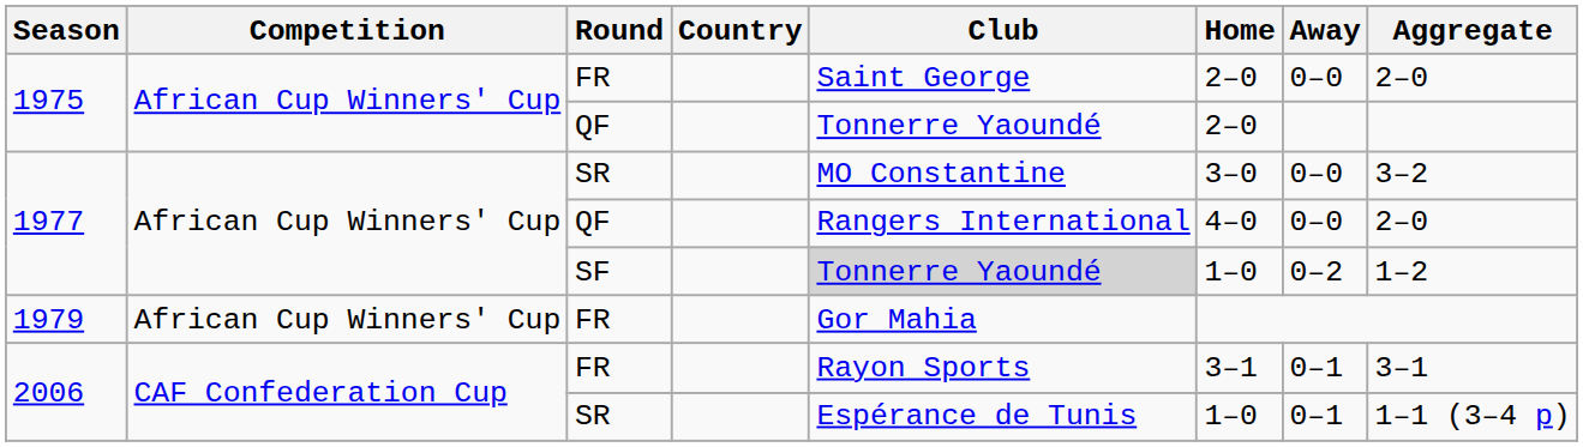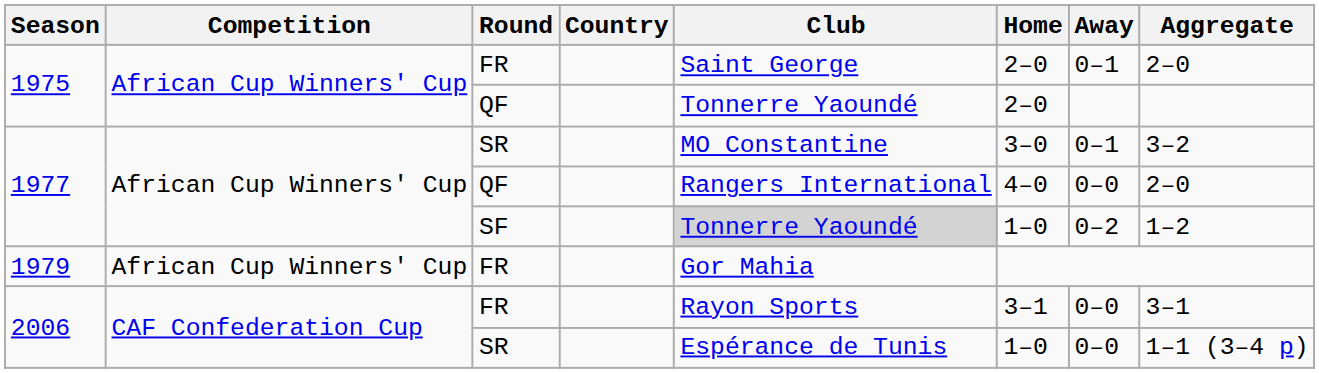1975 / FR | Away: 0–0 -> 0–1
1977 / SR | Away: 0–0 -> 0–1
2006 / FR | Away: 0–1 -> 0–0
2006 / SR | Away: 0–1 -> 0–0
